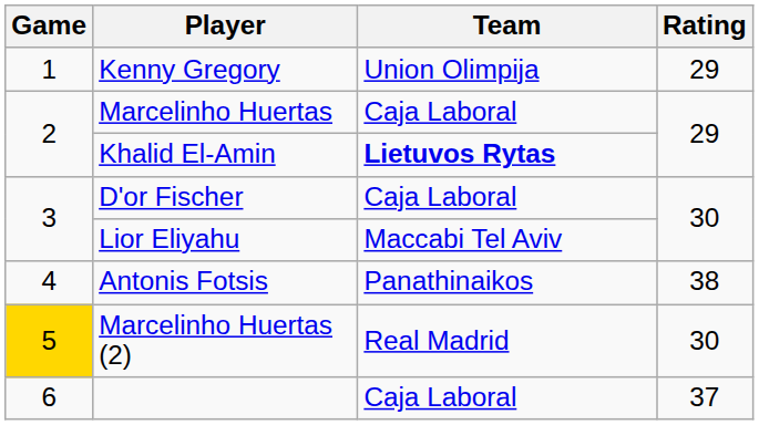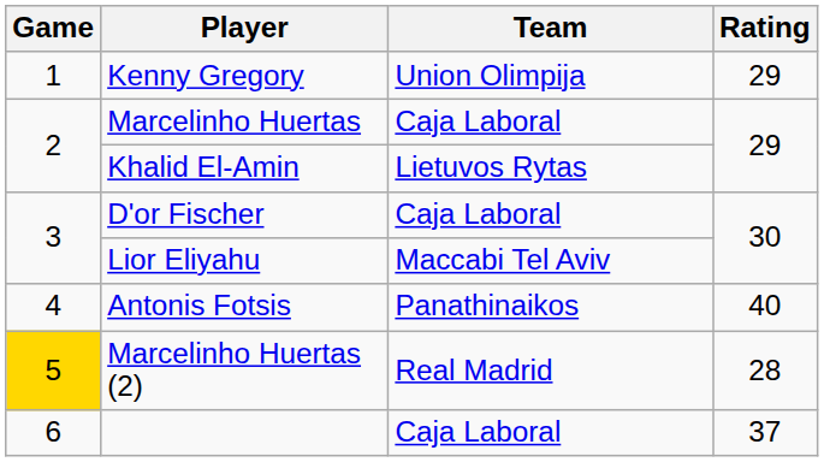Khalid El-Amin | Team: bold -> normal
Antonis Fotsis | Rating: 38 -> 40
Marcelinho Huertas (2) | Rating: 30 -> 28
